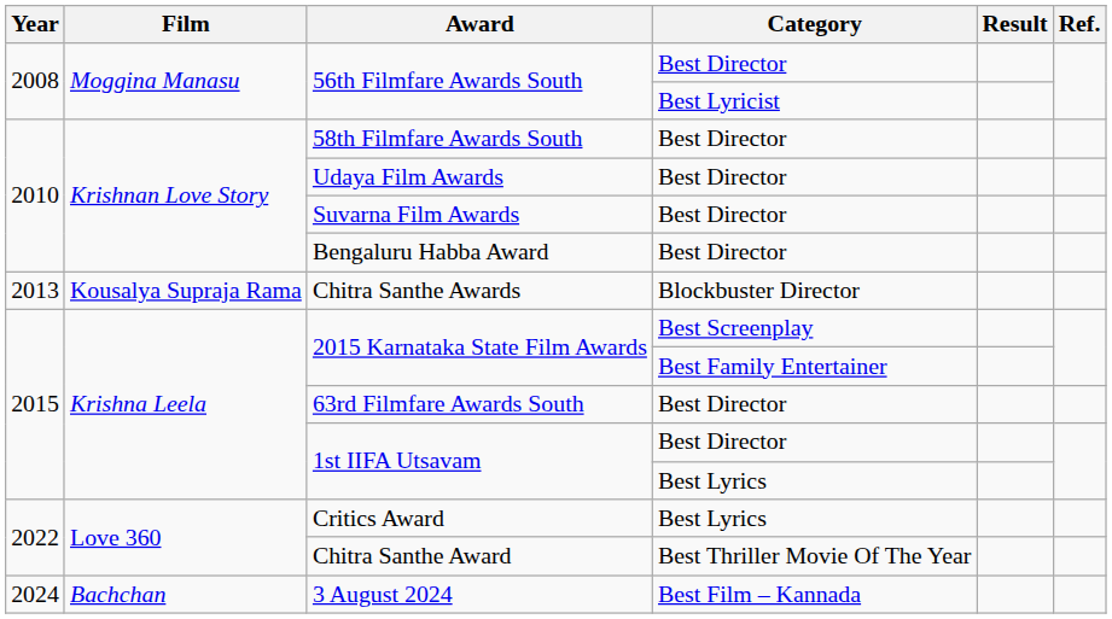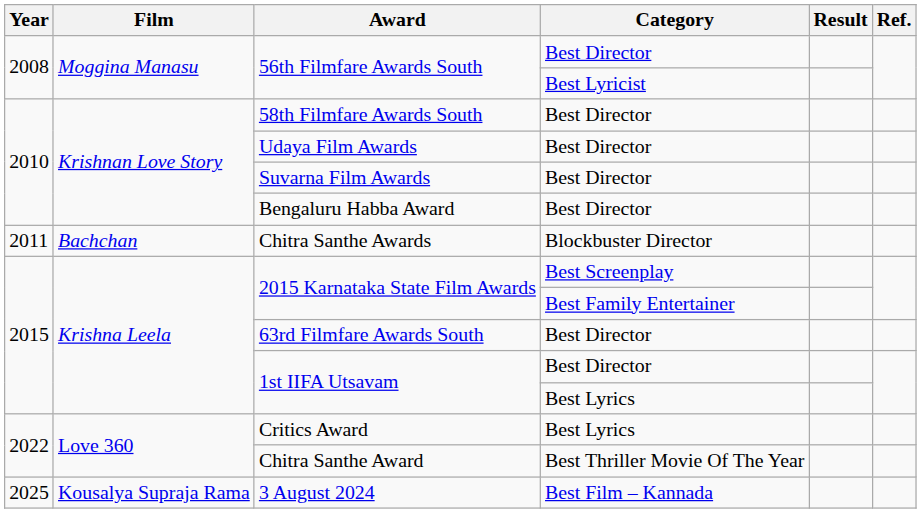Chitra Santhe Awards | Year: 2013 -> 2011
Chitra Santhe Awards | Film: Kousalya Supraja Rama -> Bachchan
3 August 2024 | Year: 2024 -> 2025
3 August 2024 | Film: Bachchan -> Kousalya Supraja Rama
